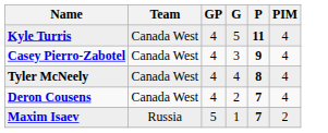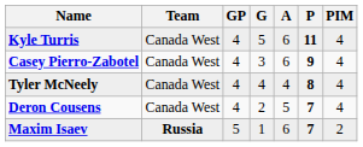+ column: A | 6 | 6 | 4 | 5 | 6
Maxim Isaev | Team: normal -> bold
